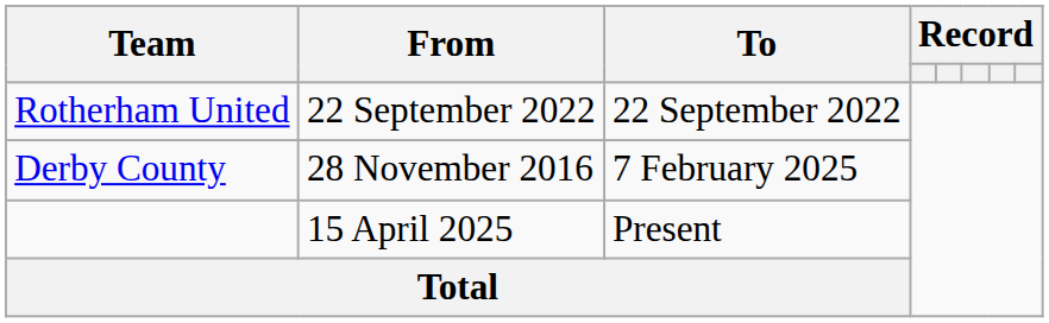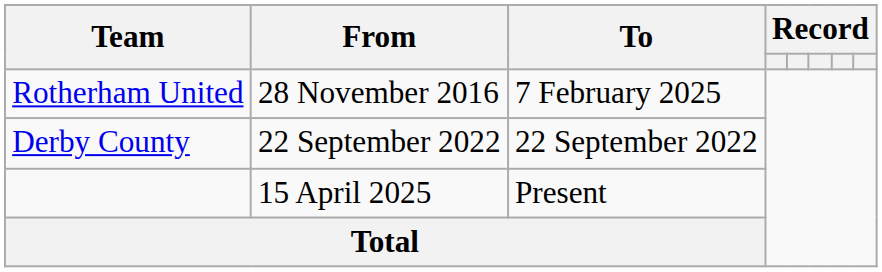Rotherham United | From: 22 September 2022 -> 28 November 2016
Rotherham United | To: 22 September 2022 -> 7 February 2025
Derby County | From: 28 November 2016 -> 22 September 2022
Derby County | To: 7 February 2025 -> 22 September 2022
